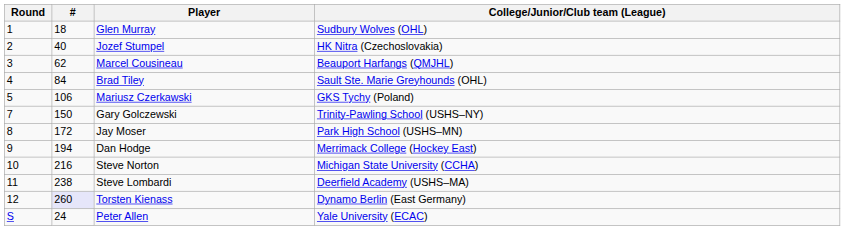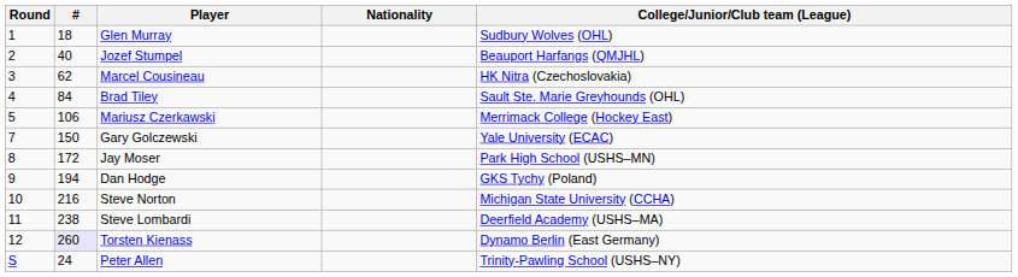+ column: Nationality
Jozef Stumpel | College/Junior/Club team (League): HK Nitra (Czechoslovakia) -> Beauport Harfangs (QMJHL)
Marcel Cousineau | College/Junior/Club team (League): Beauport Harfangs (QMJHL) -> HK Nitra (Czechoslovakia)
Mariusz Czerkawski | College/Junior/Club team (League): GKS Tychy (Poland) -> Merrimack College (Hockey East)
Gary Golczewski | College/Junior/Club team (League): Trinity-Pawling School (USHS–NY) -> Yale University (ECAC)
Dan Hodge | College/Junior/Club team (League): Merrimack College (Hockey East) -> GKS Tychy (Poland)
Peter Allen | College/Junior/Club team (League): Yale University (ECAC) -> Trinity-Pawling School (USHS–NY)
